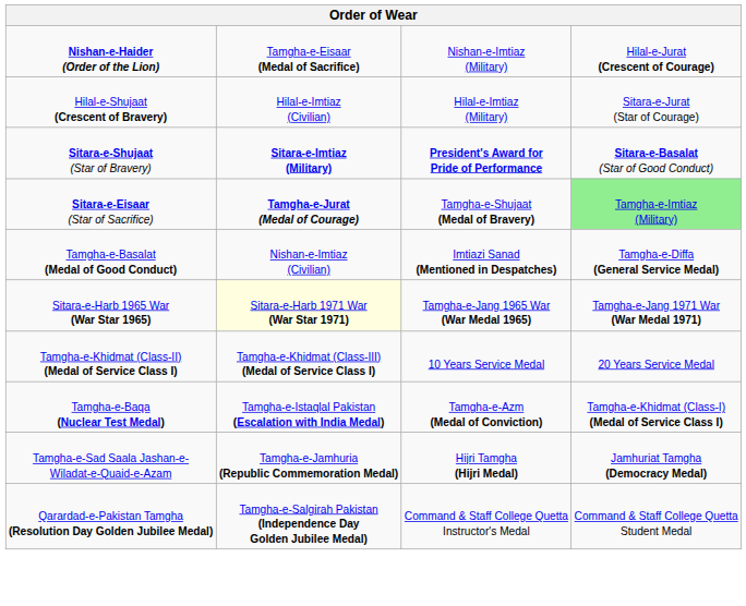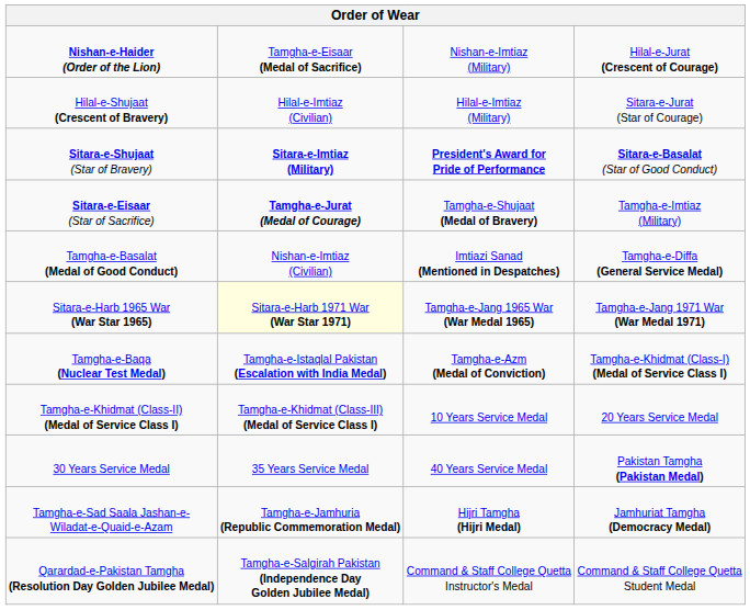Sitara-e-Eisaar (Star of Sacrifice) | column 4: lightgreen background -> no background
rows swapped: Tamgha-e-Baqa (Nuclear Test Medal) <-> Tamgha-e-Khidmat (Class-II) (Medal of Service Class I)
+ row: 30 Years Service Medal | 35 Years Service Medal | 40 Years Service Medal | Pakistan Tamgha (Pakistan Medal)
